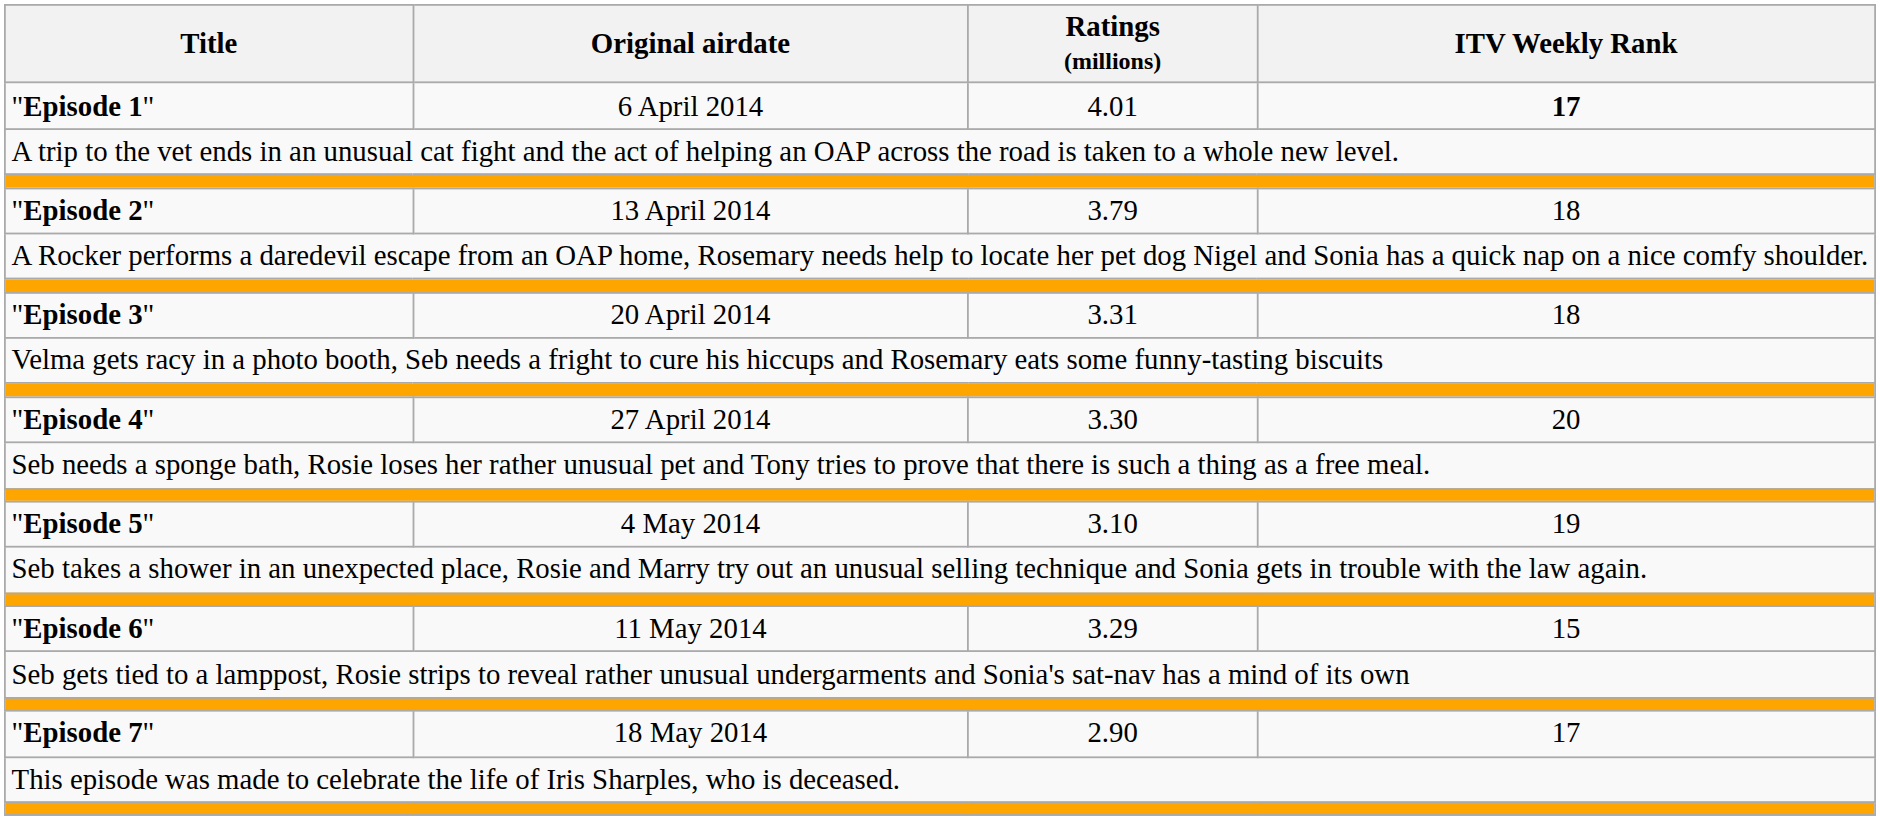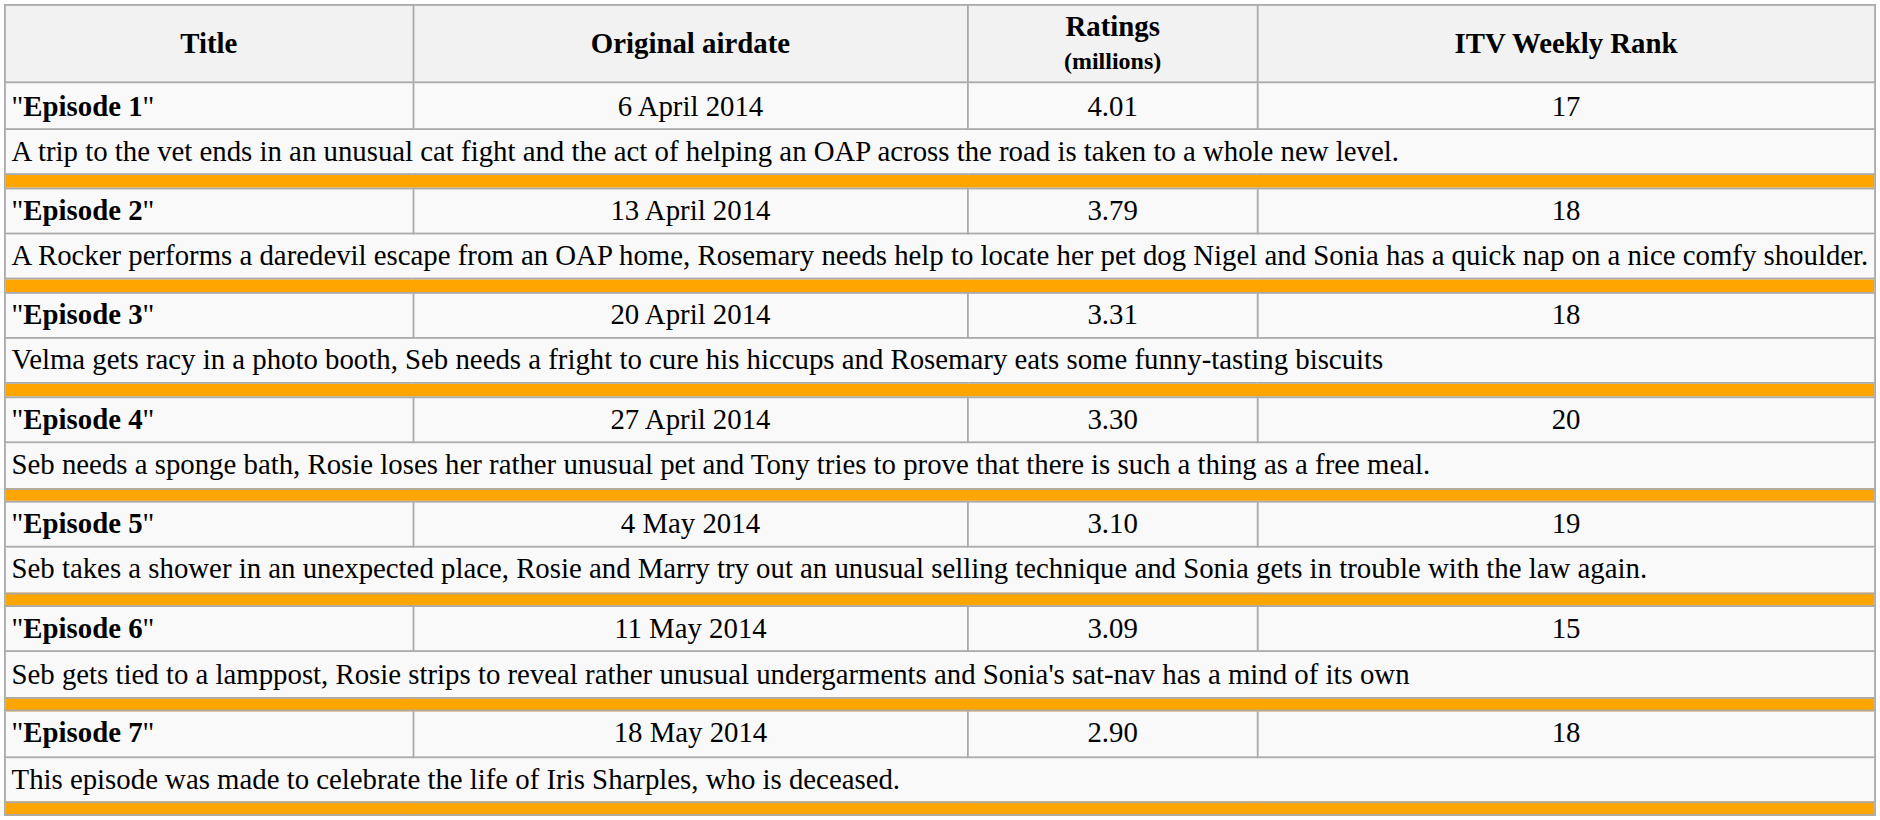"Episode 1" | ITV Weekly Rank: bold -> normal
"Episode 6" | Ratings (millions): 3.29 -> 3.09
"Episode 7" | ITV Weekly Rank: 17 -> 18
